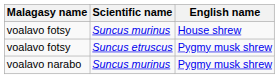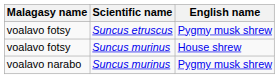rows swapped: voalavo fotsy / Suncus etruscus <-> voalavo fotsy / Suncus murinus
